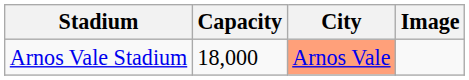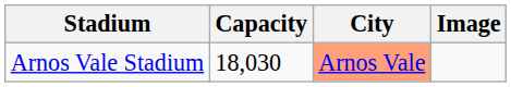Arnos Vale Stadium | Capacity: 18,000 -> 18,030
